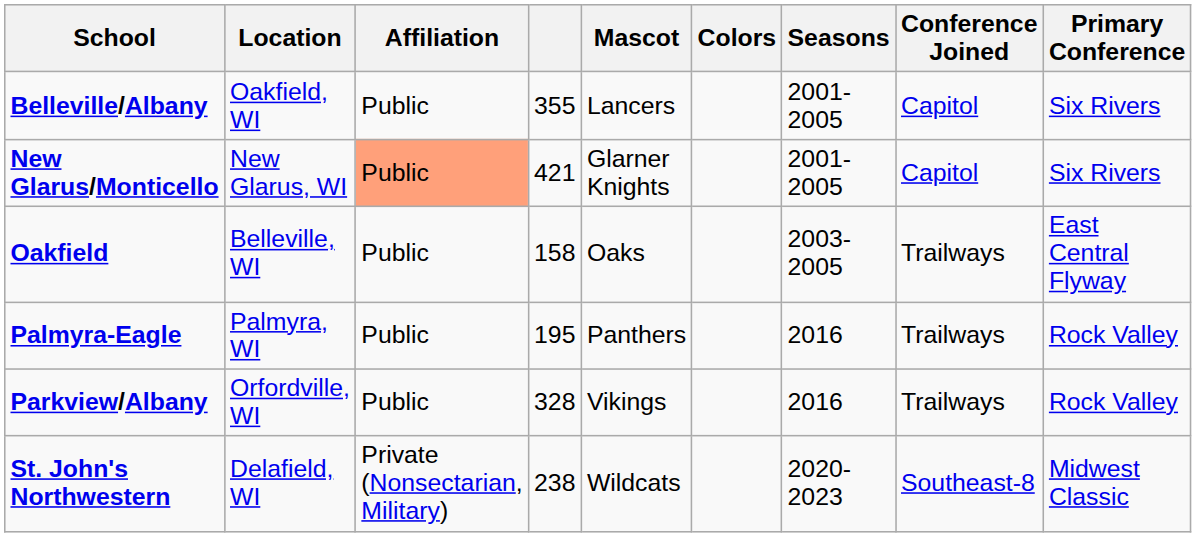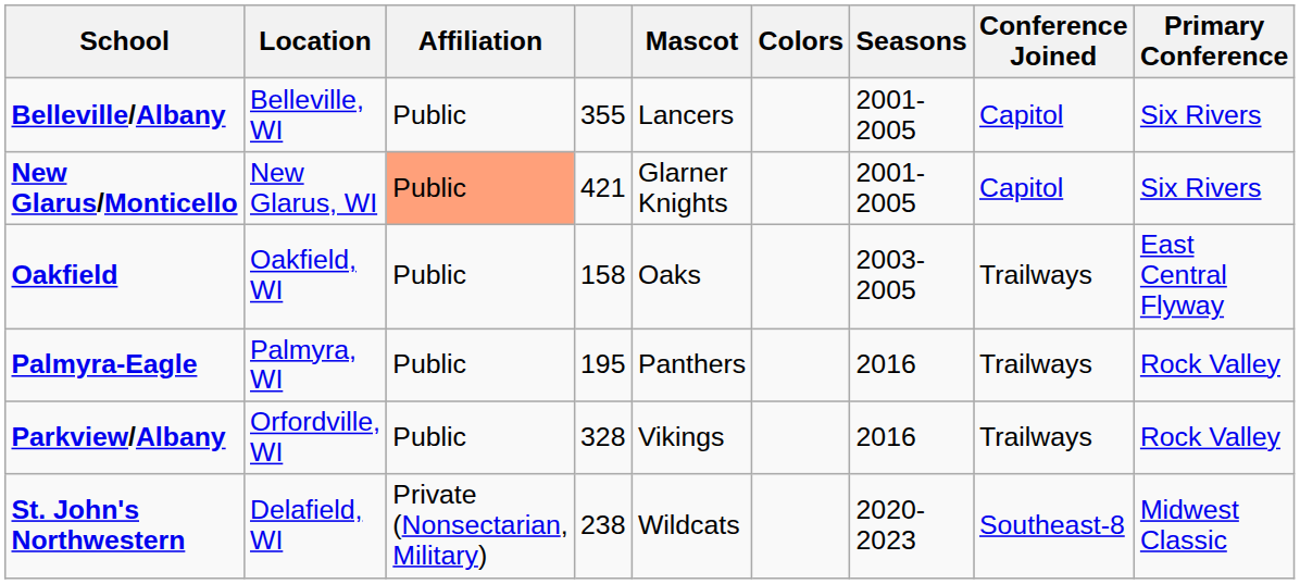Belleville/Albany | Location: Oakfield, WI -> Belleville, WI
Oakfield | Location: Belleville, WI -> Oakfield, WI
